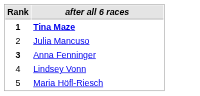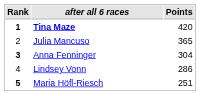+ column: Points | 420 | 365 | 304 | 286 | 251
Maria Höfl-Riesch | Rank: normal -> bold
